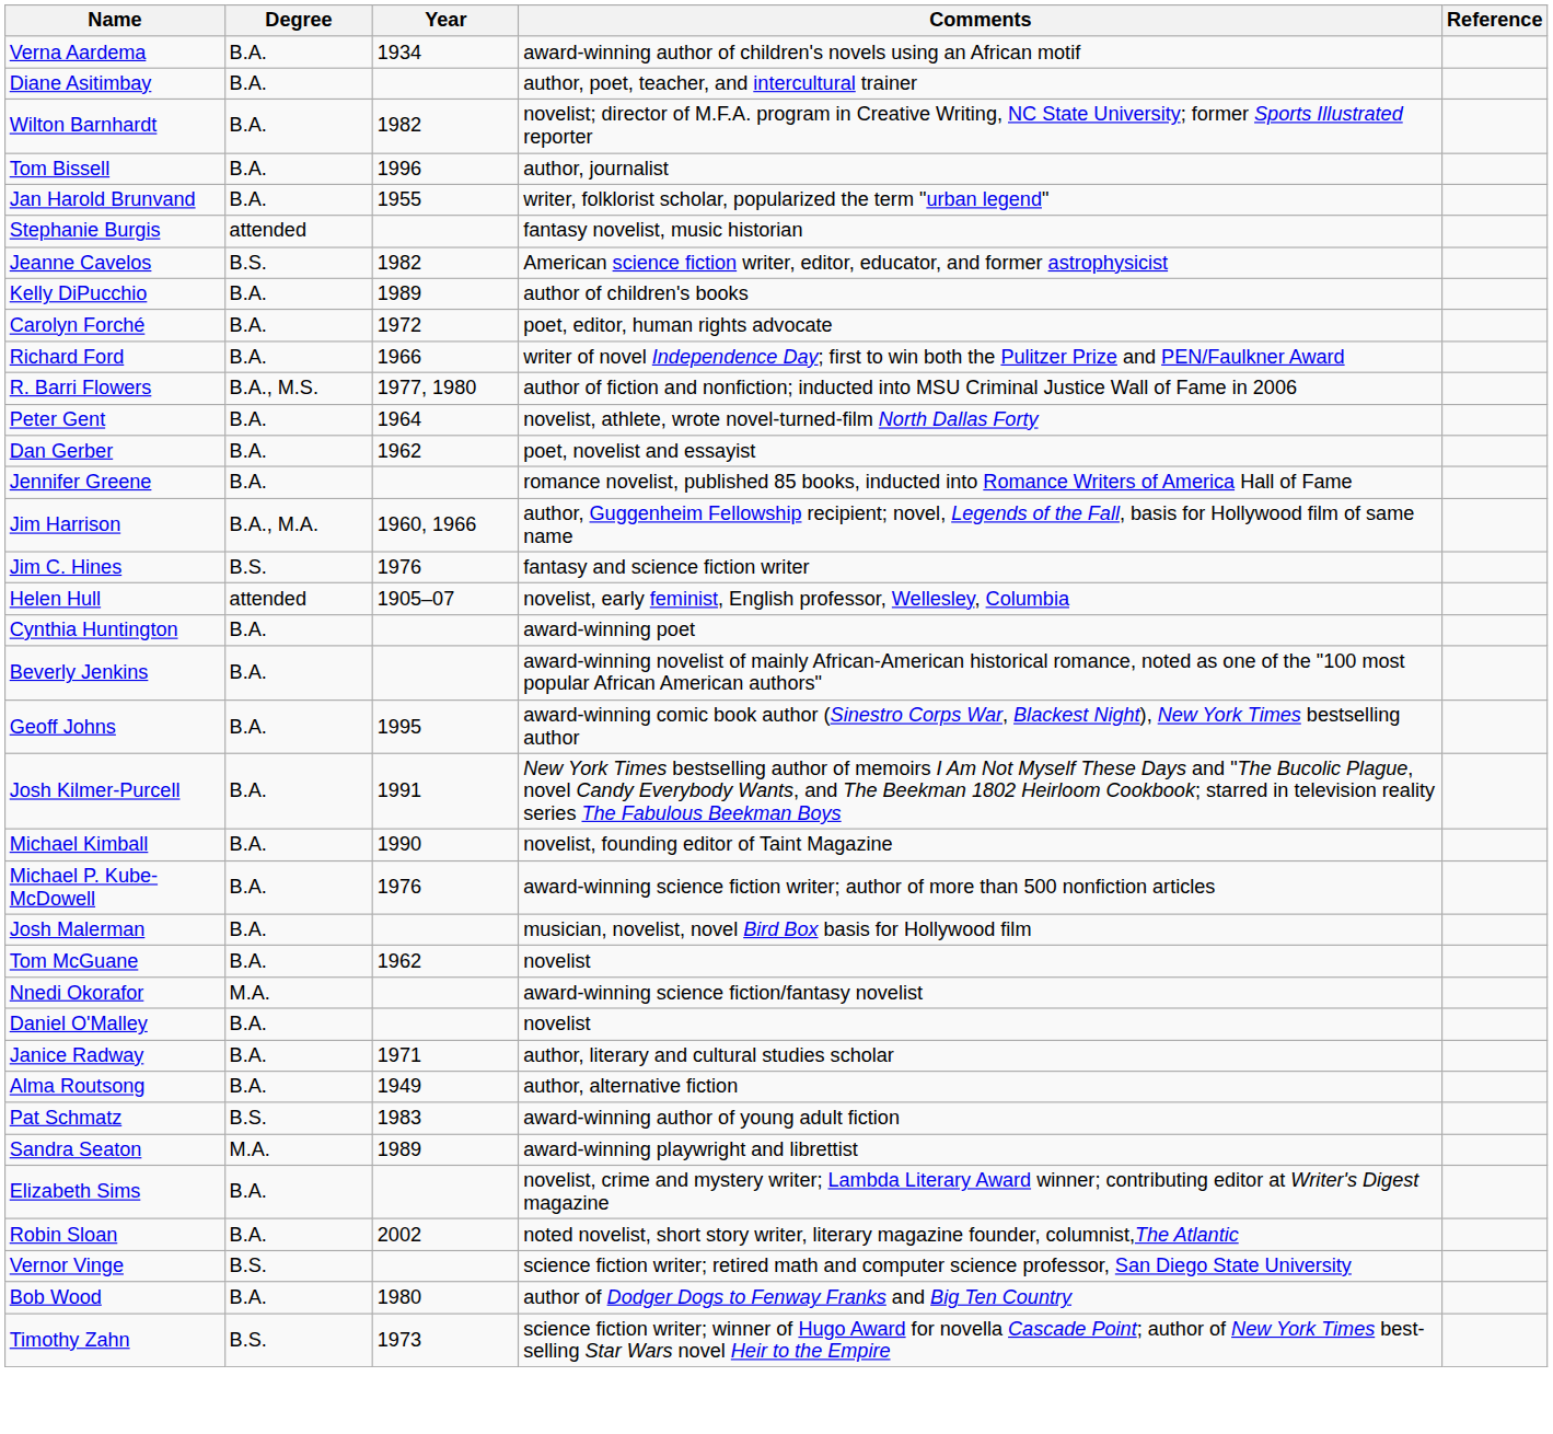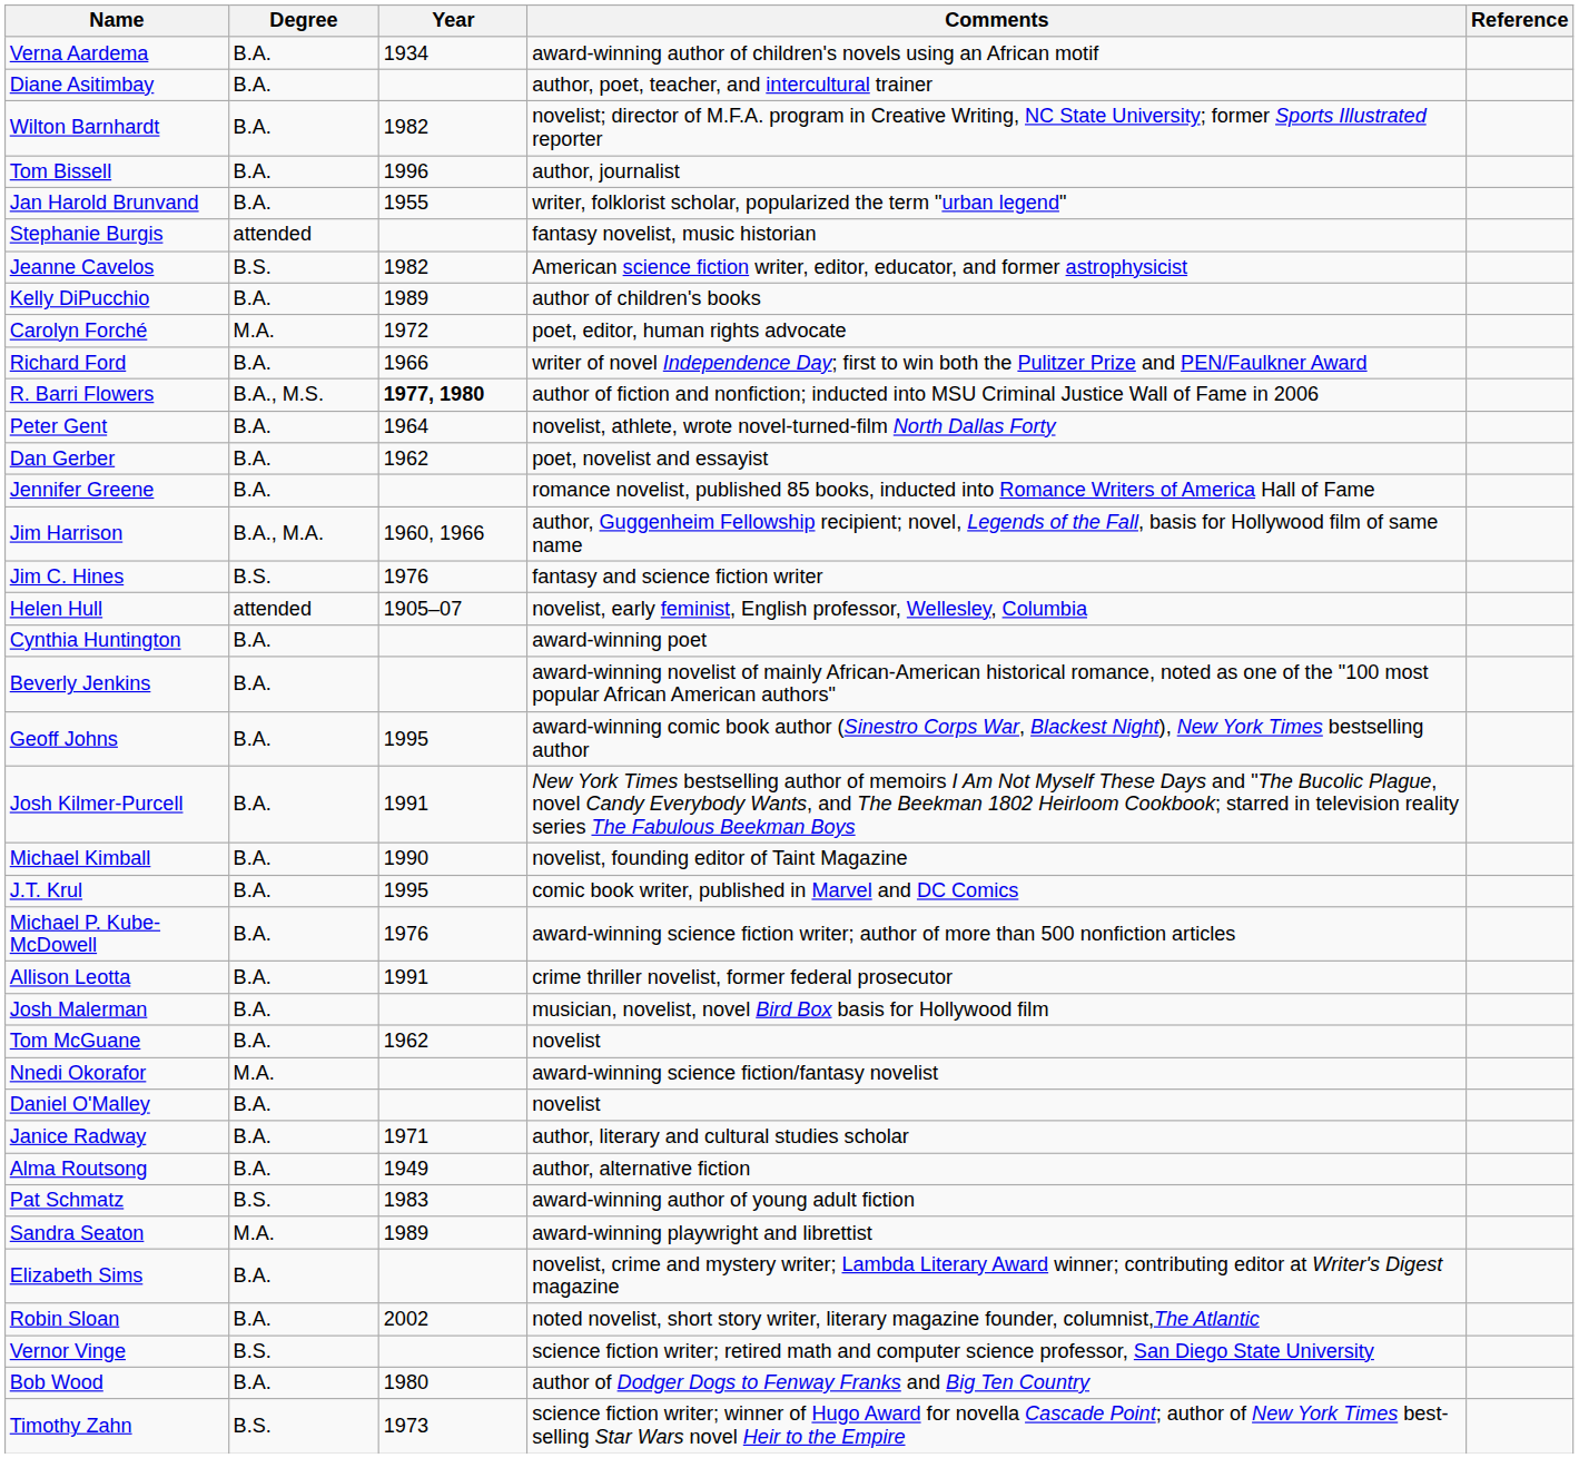Carolyn Forché | Degree: B.A. -> M.A.
R. Barri Flowers | Year: normal -> bold
+ row: J.T. Krul | B.A. | 1995 | comic book writer, published in Marvel and DC Comics
+ row: Allison Leotta | B.A. | 1991 | crime thriller novelist, former federal prosecutor
